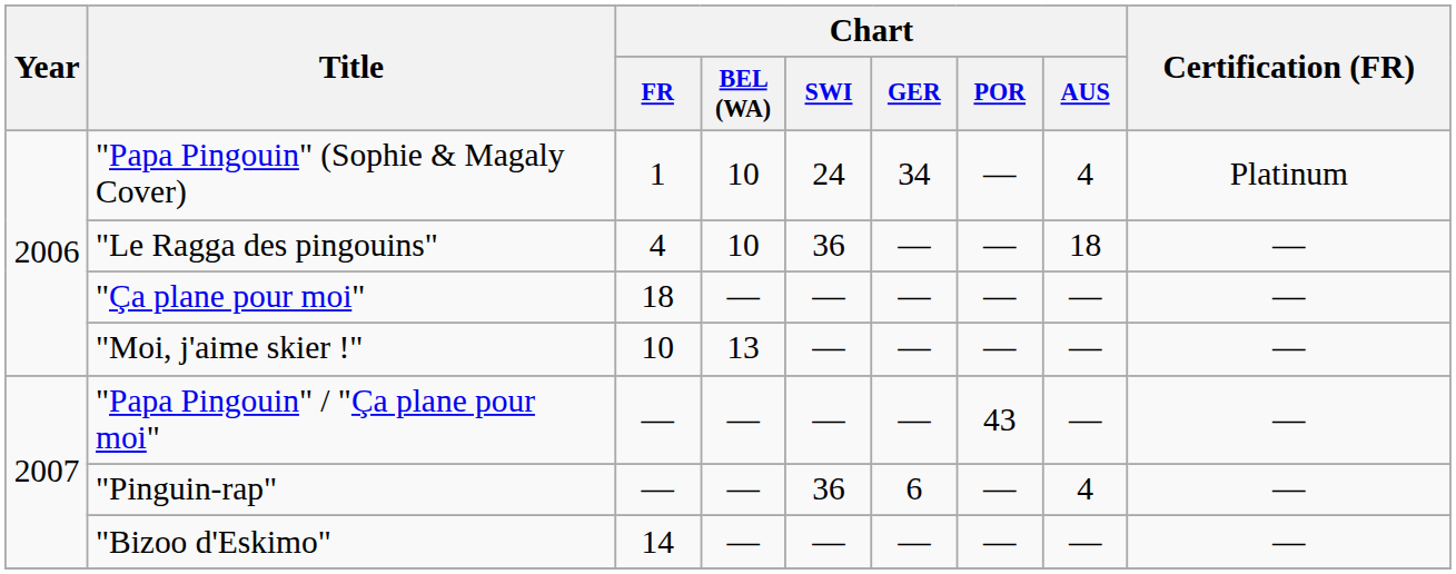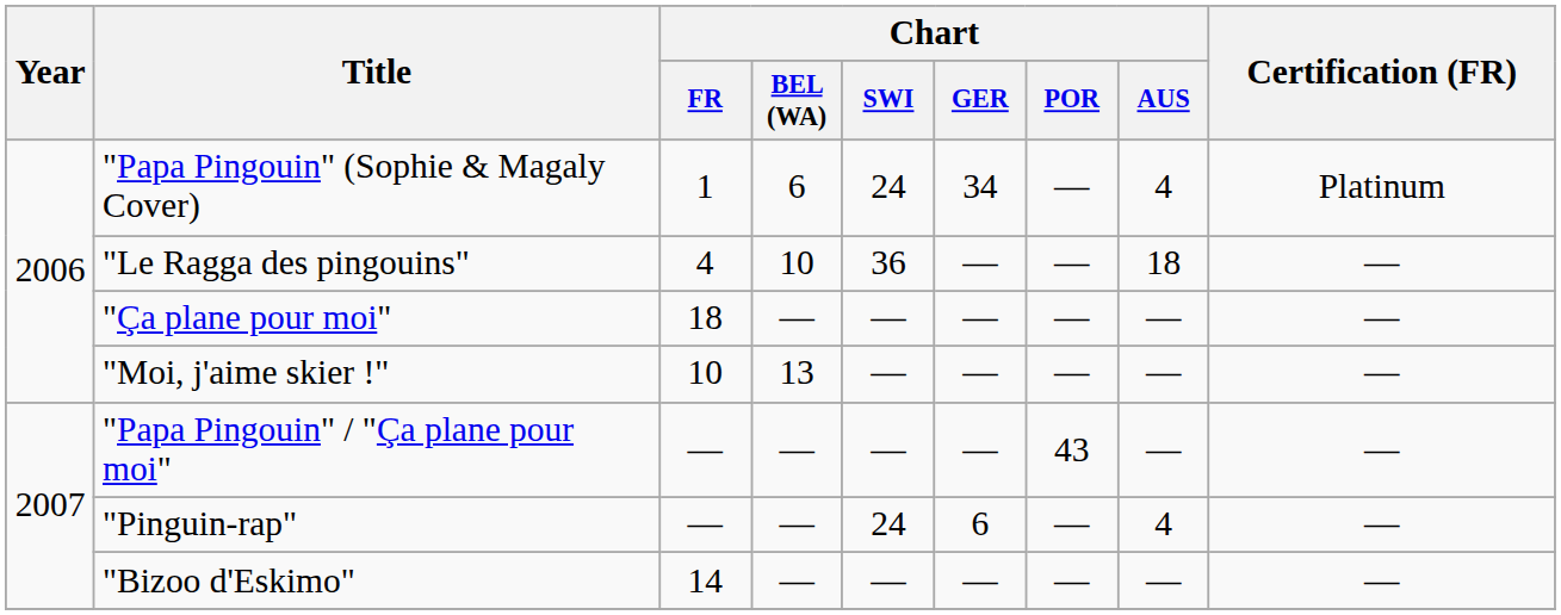"Papa Pingouin" (Sophie & Magaly Cover) | Chart / BEL (WA): 10 -> 6
"Pinguin-rap" | Chart / SWI: 36 -> 24
